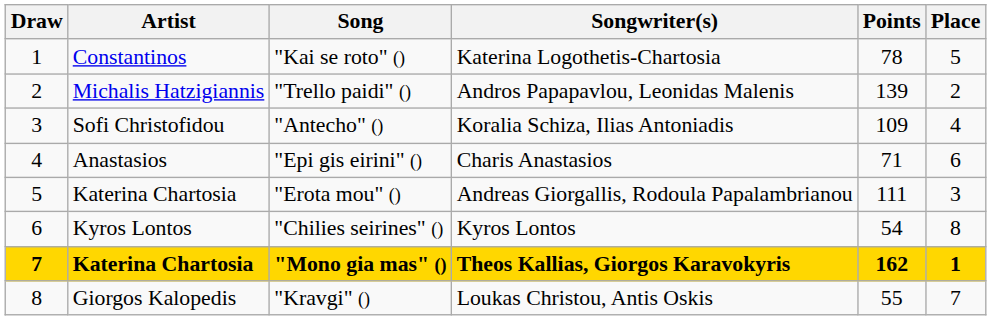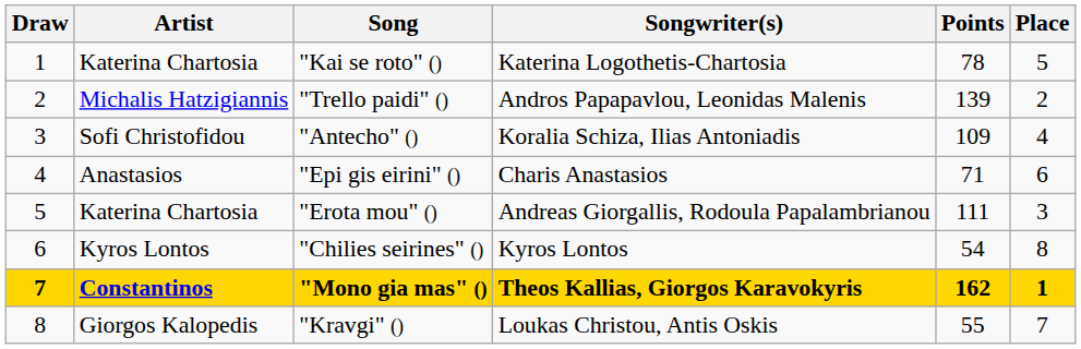"Kai se roto" () | Artist: Constantinos -> Katerina Chartosia
"Mono gia mas" () | Artist: Katerina Chartosia -> Constantinos
